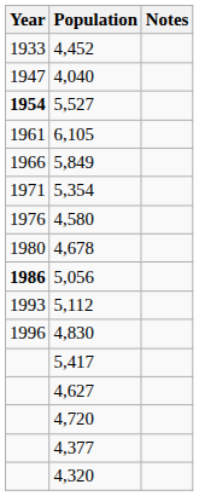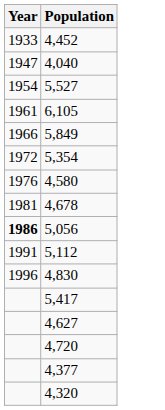- column: Notes
5,527 | Year: bold -> normal
5,354 | Year: 1971 -> 1972
4,678 | Year: 1980 -> 1981
5,112 | Year: 1993 -> 1991
